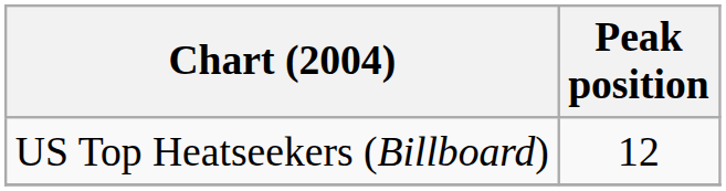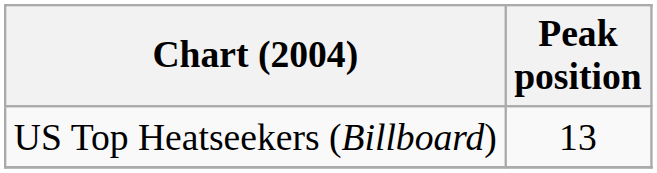US Top Heatseekers (Billboard) | Peak position: 12 -> 13
